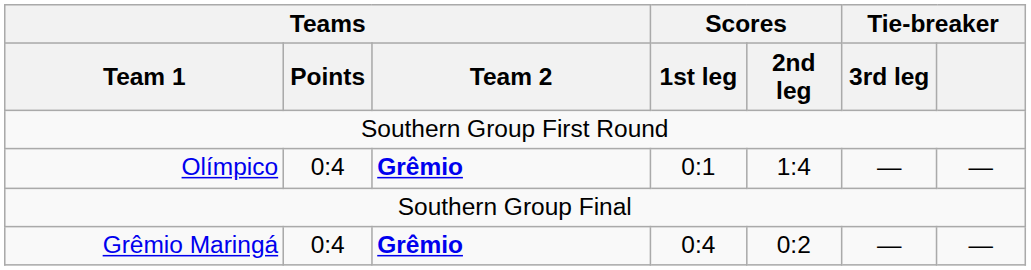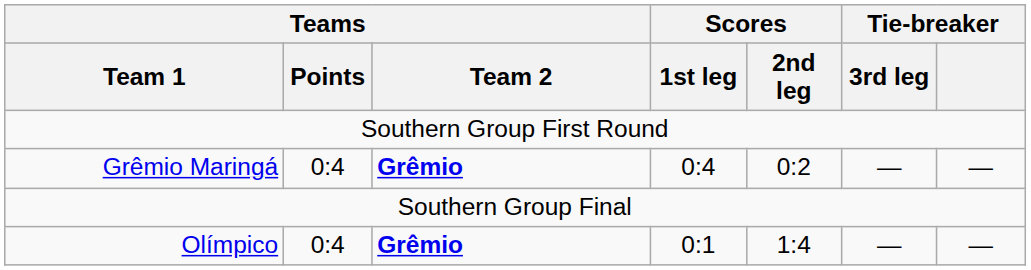rows swapped: Grêmio Maringá <-> Olímpico
